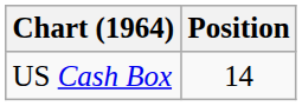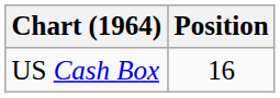US Cash Box | Position: 14 -> 16
